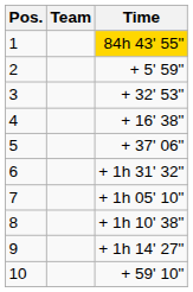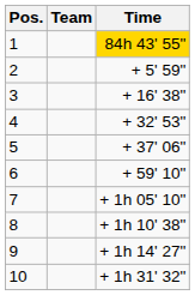3 | Time: + 32' 53" -> + 16' 38"
4 | Time: + 16' 38" -> + 32' 53"
6 | Time: + 1h 31' 32" -> + 59' 10"
10 | Time: + 59' 10" -> + 1h 31' 32"
